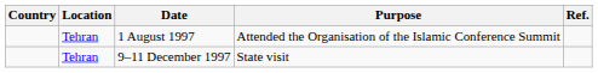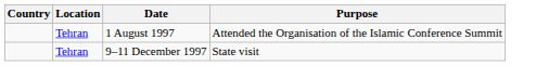- column: Ref.
